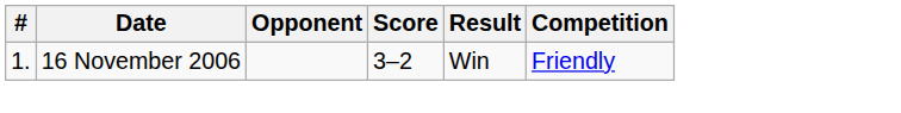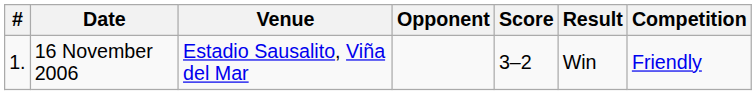+ column: Venue | Estadio Sausalito, Viña del Mar
